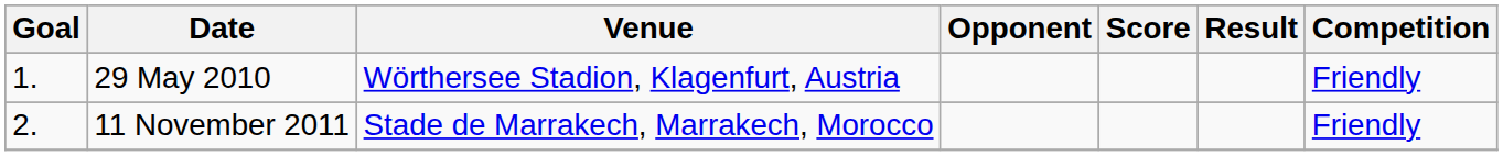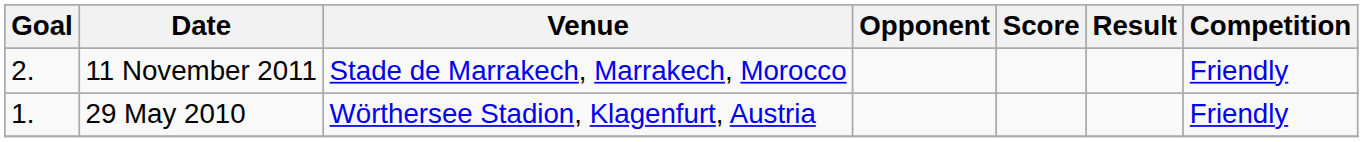rows swapped: 29 May 2010 <-> 11 November 2011
